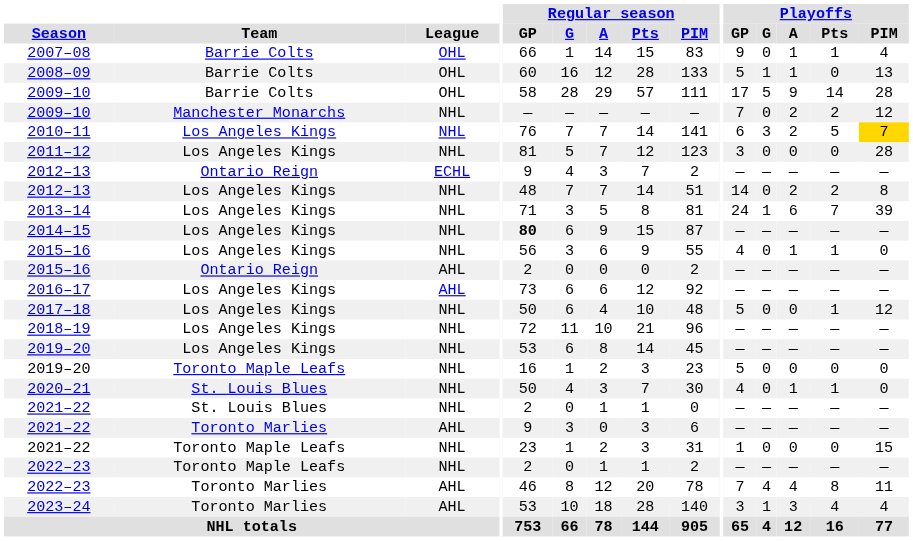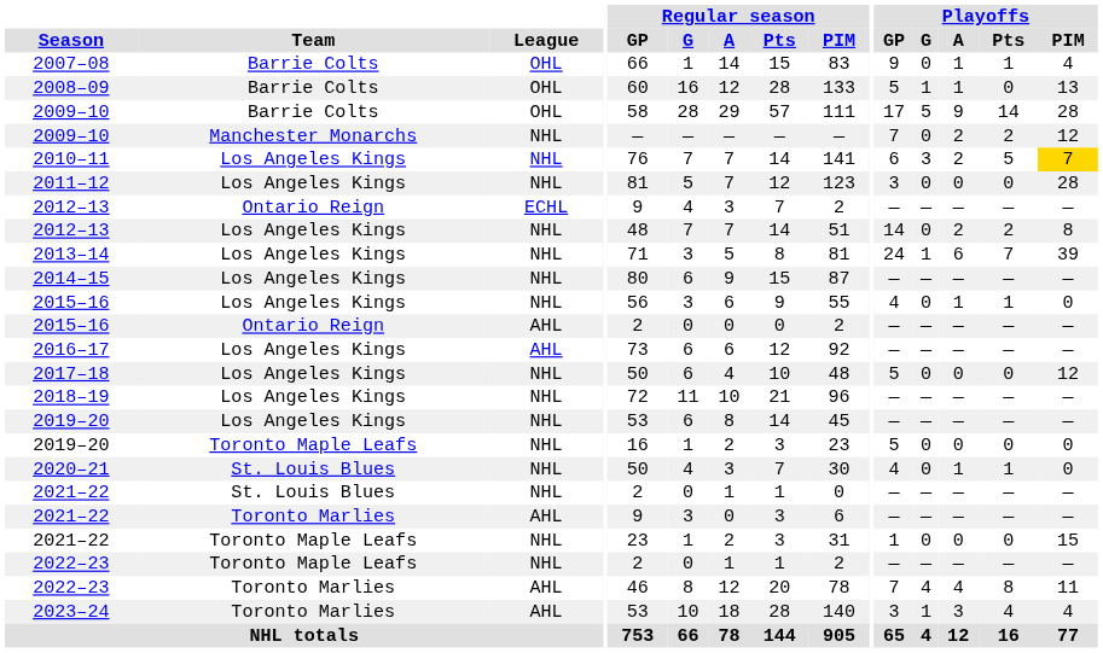2014–15 | Regular season / GP: bold -> normal
2017–18 | Playoffs / Pts: 1 -> 0
